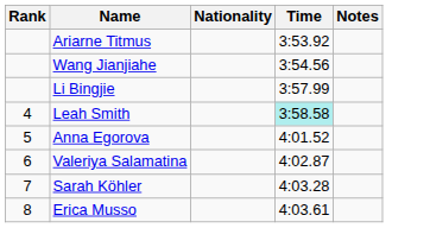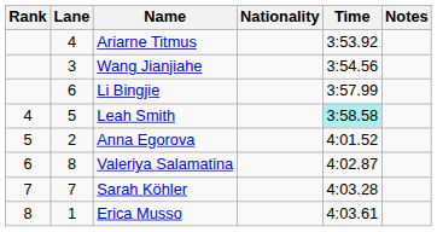+ column: Lane | 4 | 3 | 6 | 5 | 2 | 8 | 7 | 1
